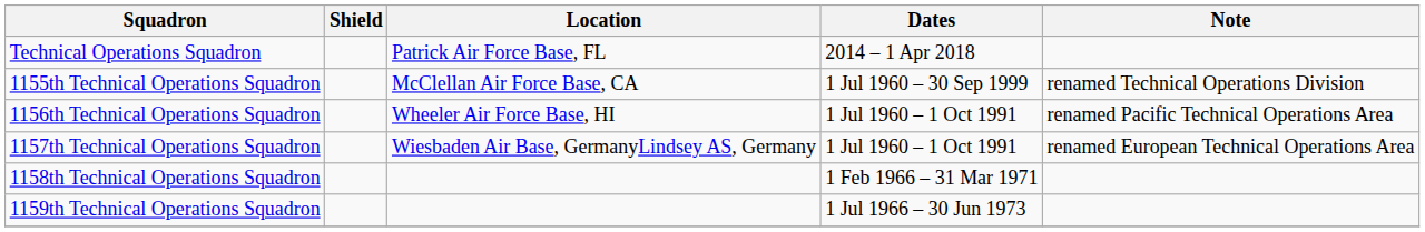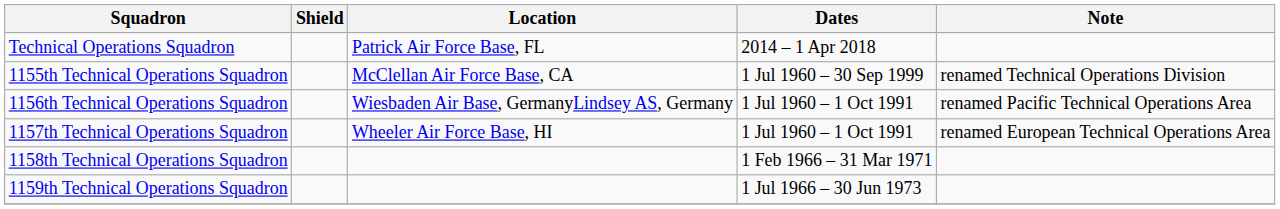1156th Technical Operations Squadron | Location: Wheeler Air Force Base, HI -> Wiesbaden Air Base, GermanyLindsey AS, Germany
1157th Technical Operations Squadron | Location: Wiesbaden Air Base, GermanyLindsey AS, Germany -> Wheeler Air Force Base, HI
